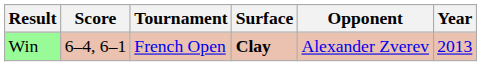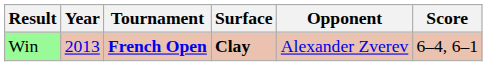columns swapped: Year <-> Score
Win | Tournament: normal -> bold
